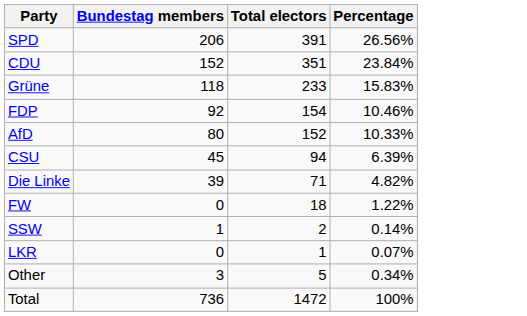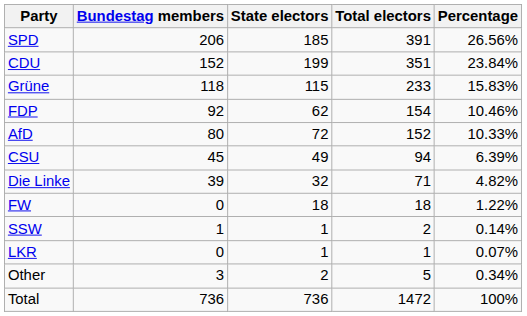+ column: State electors | 185 | 199 | 115 | 62 | 72 | 49 | 32 | 18 | 1 | 1 | 2 | 736
